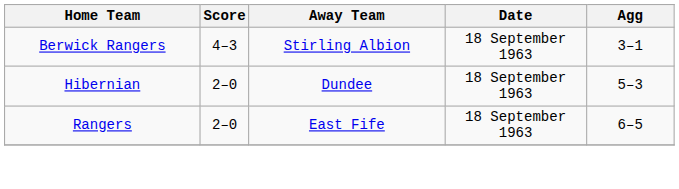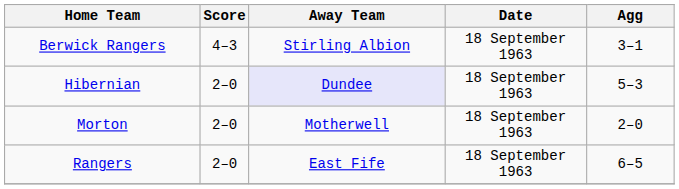Hibernian | Away Team: no background -> lavender background
+ row: Morton | 2–0 | Motherwell | 18 September 1963 | 2–0
